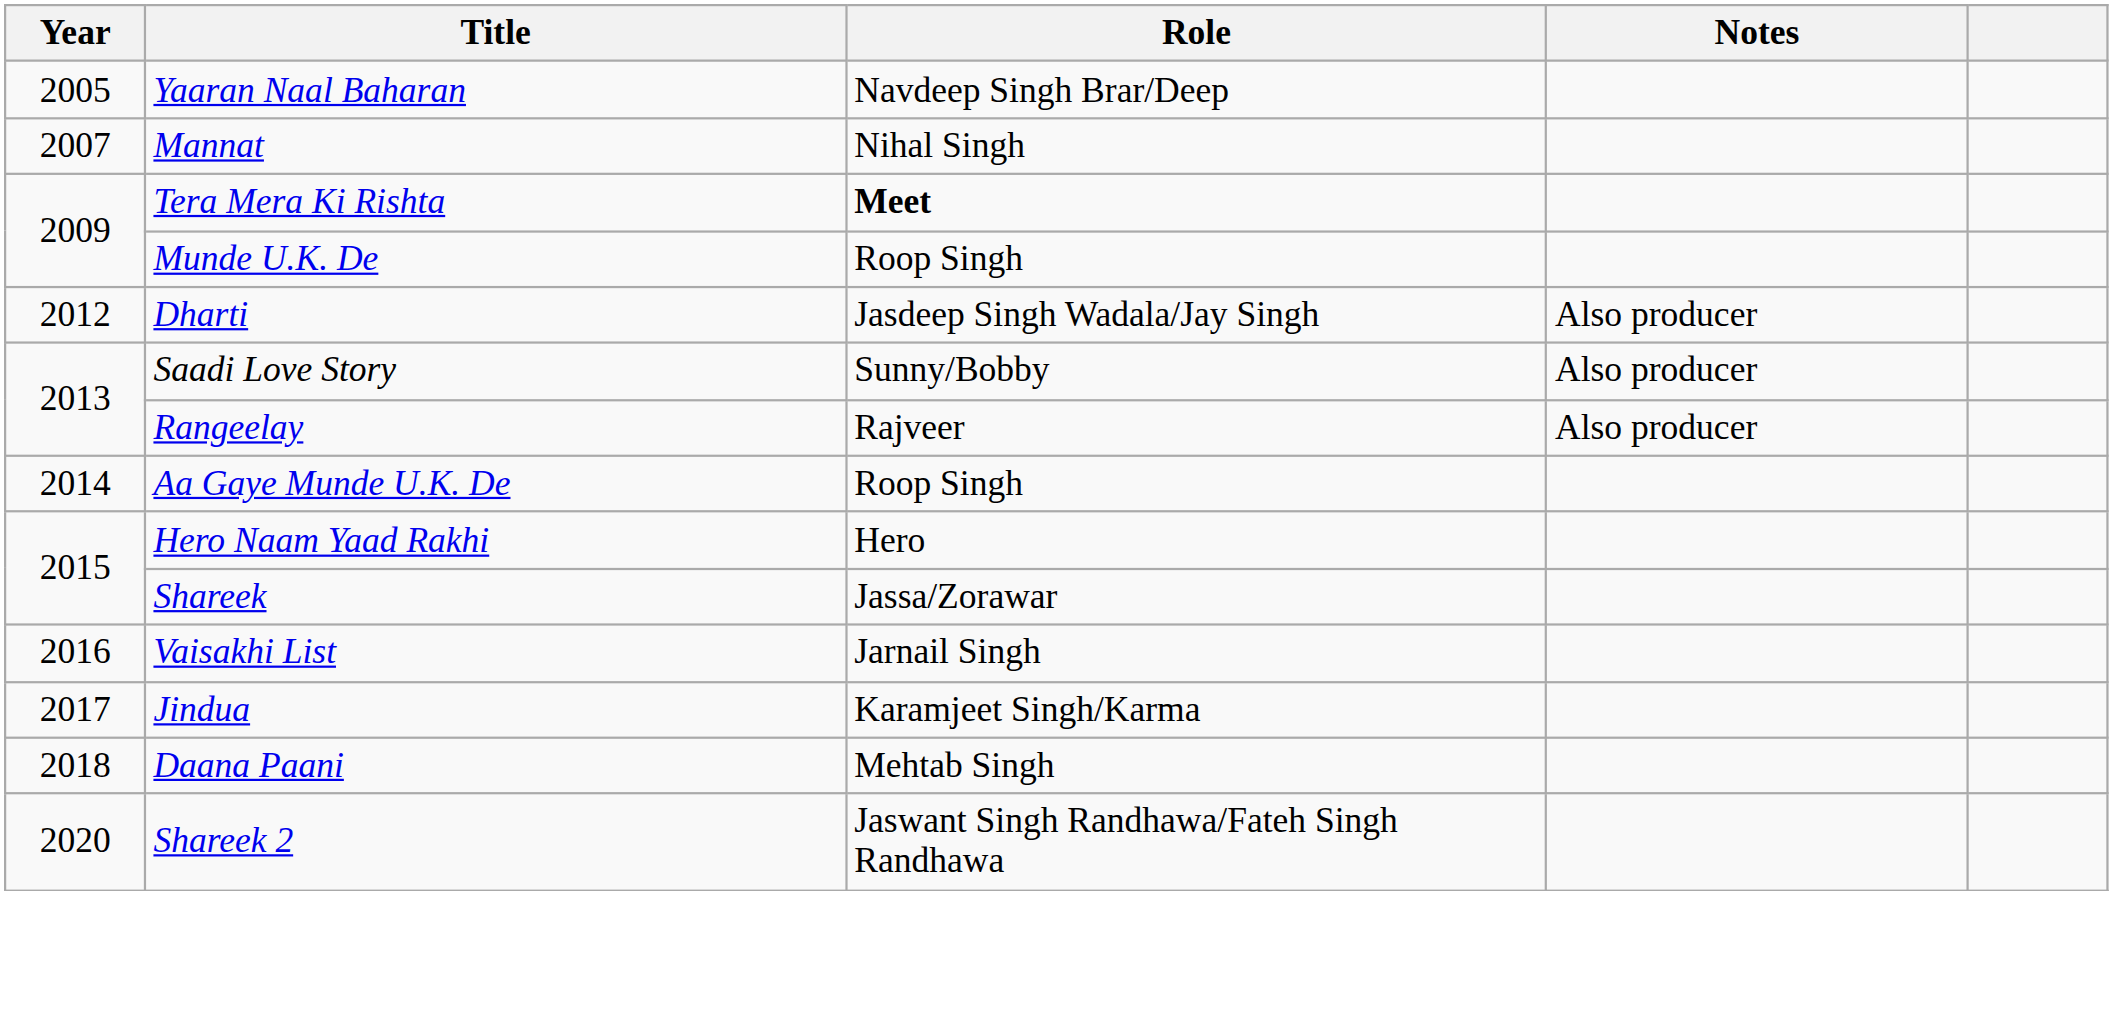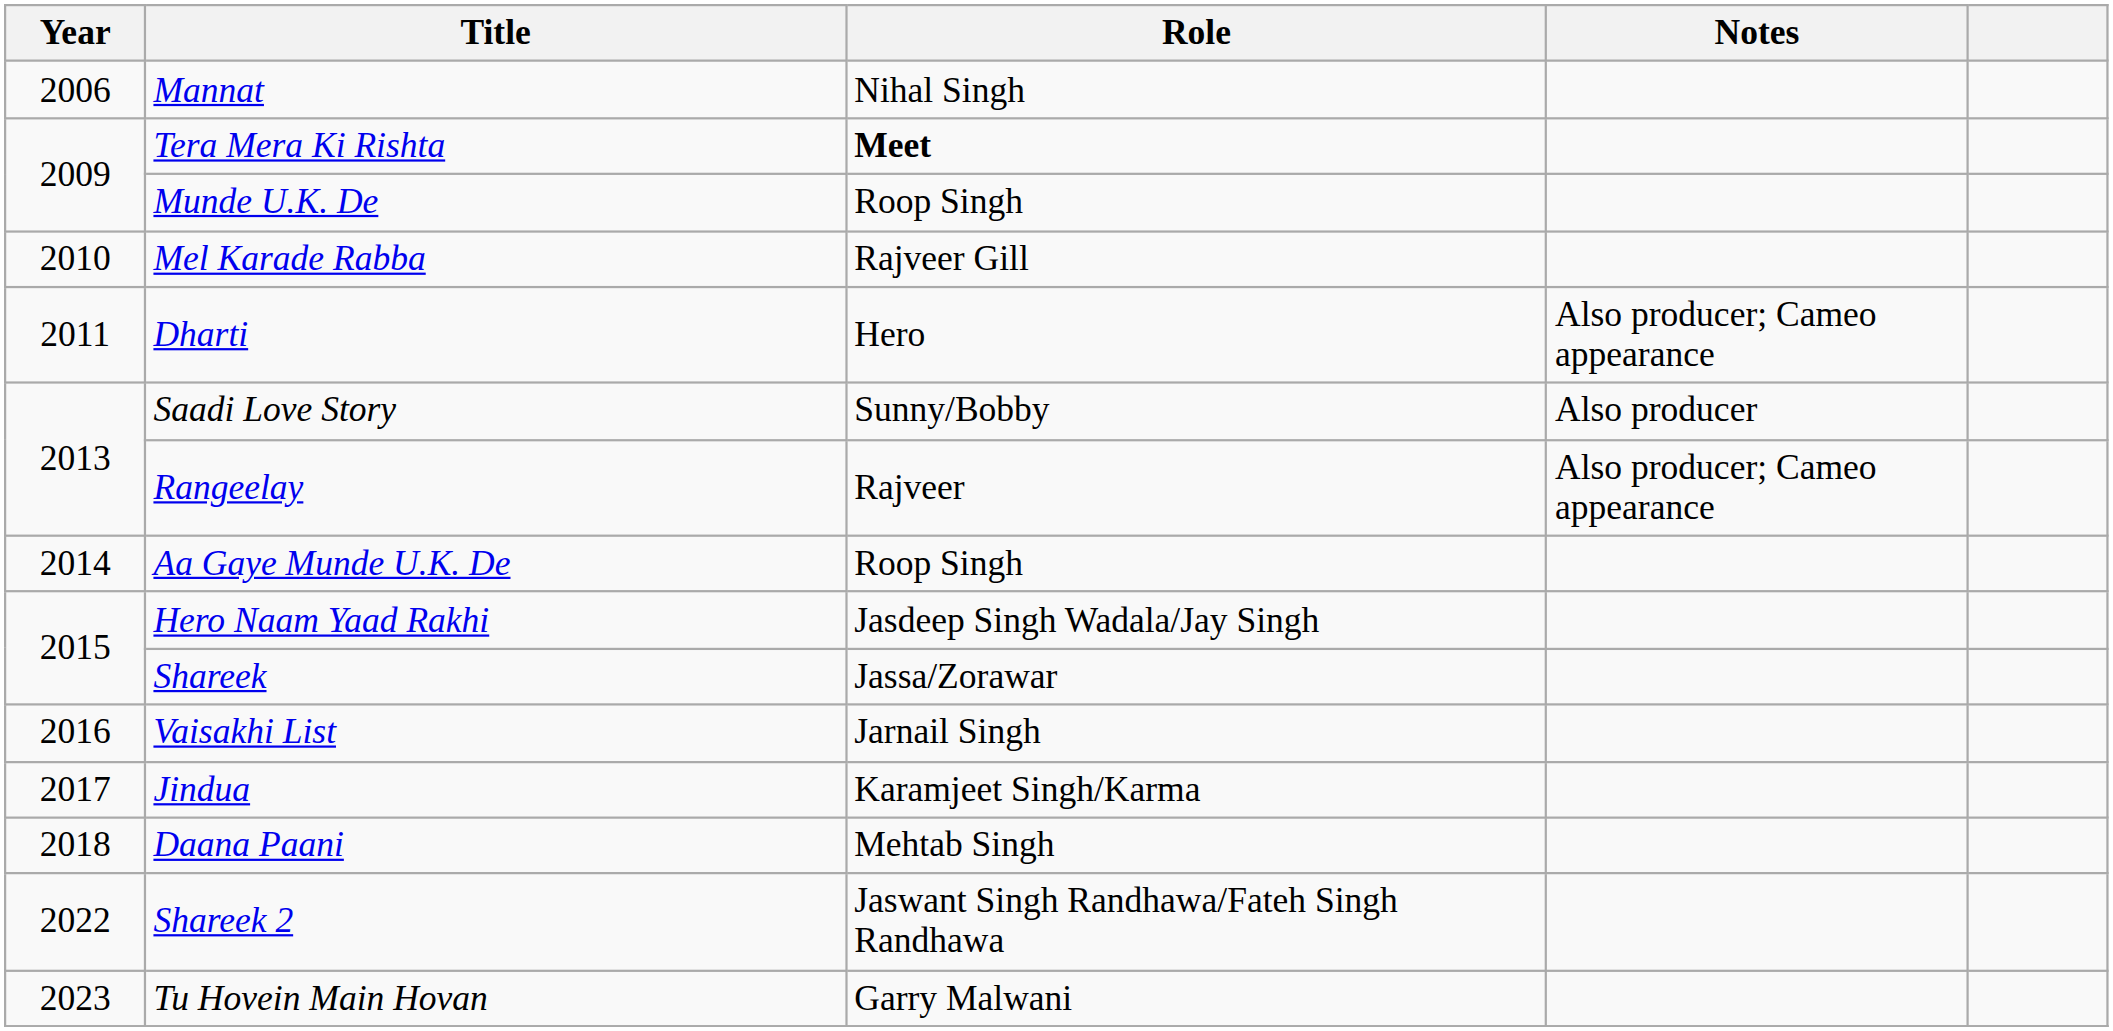- row: 2005 | Yaaran Naal Baharan | Navdeep Singh Brar/Deep
Mannat | Year: 2007 -> 2006
+ row: 2010 | Mel Karade Rabba | Rajveer Gill
Dharti | Year: 2012 -> 2011
Dharti | Role: Jasdeep Singh Wadala/Jay Singh -> Hero
Dharti | Notes: Also producer -> Also producer; Cameo appearance
Rangeelay | Notes: Also producer -> Also producer; Cameo appearance
Hero Naam Yaad Rakhi | Role: Hero -> Jasdeep Singh Wadala/Jay Singh
Shareek 2 | Year: 2020 -> 2022
+ row: 2023 | Tu Hovein Main Hovan | Garry Malwani
